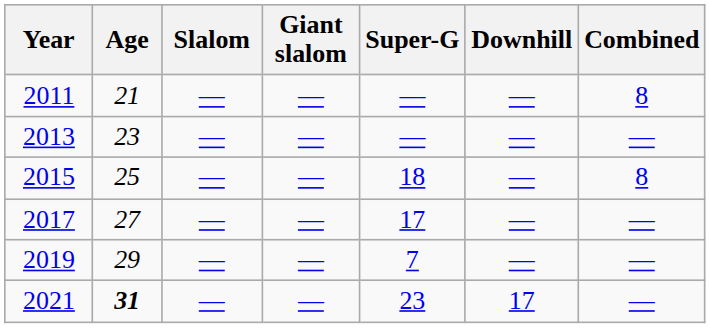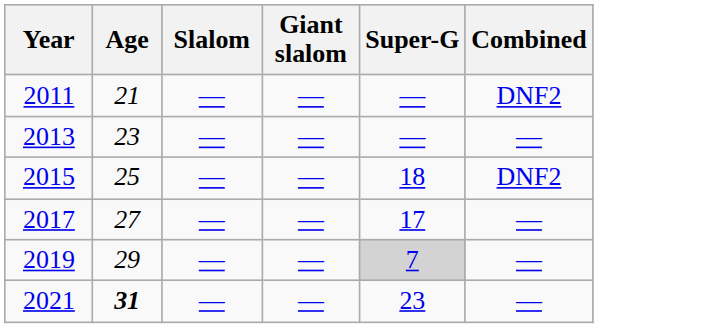- column: Downhill | — | — | — | — | — | 17
2011 | Combined: 8 -> DNF2
2015 | Combined: 8 -> DNF2
2019 | Super-G: no background -> lightgrey background
